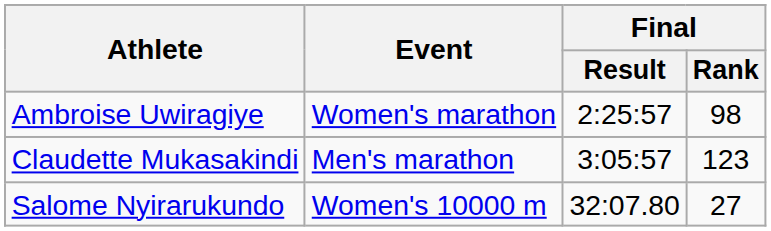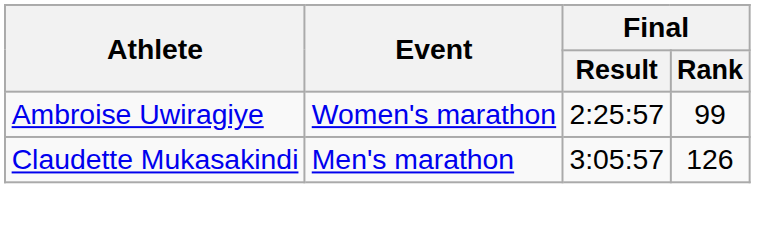Ambroise Uwiragiye | Final / Rank: 98 -> 99
Claudette Mukasakindi | Final / Rank: 123 -> 126
- row: Salome Nyirarukundo | Women's 10000 m | 32:07.80 | 27
